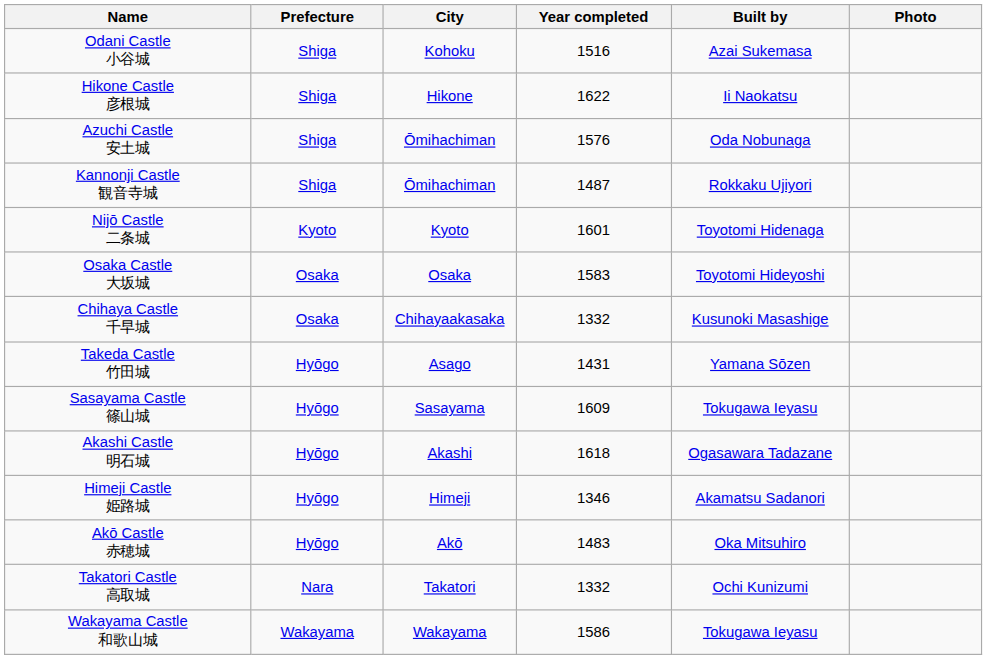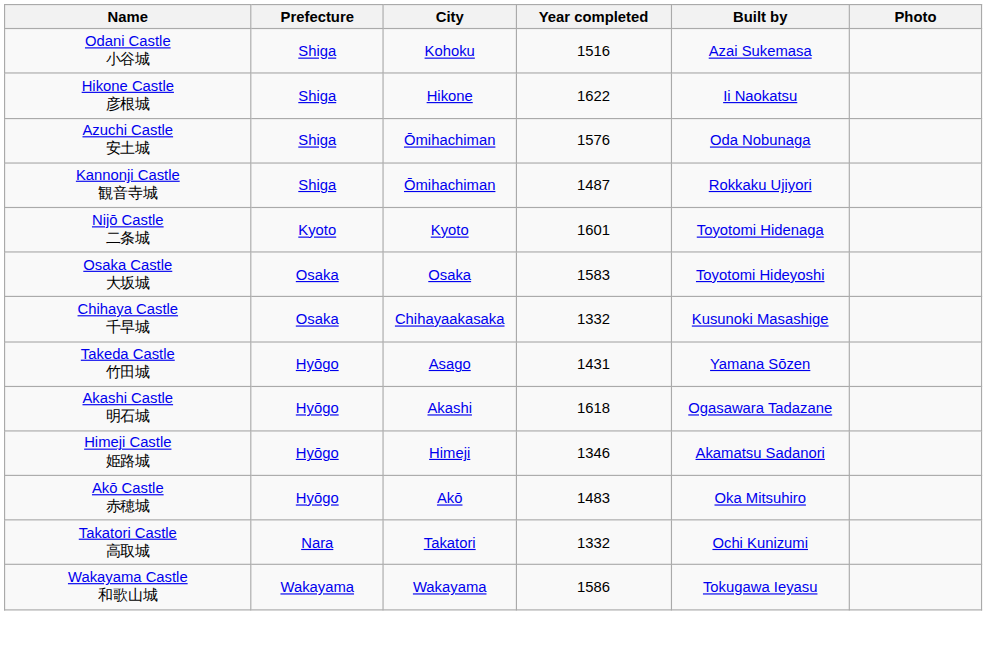- row: Sasayama Castle 篠山城 | Hyōgo | Sasayama | 1609 | Tokugawa Ieyasu
